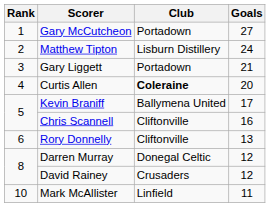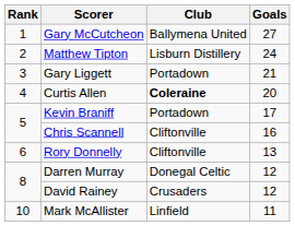Gary McCutcheon | Club: Portadown -> Ballymena United
Kevin Braniff | Club: Ballymena United -> Portadown
